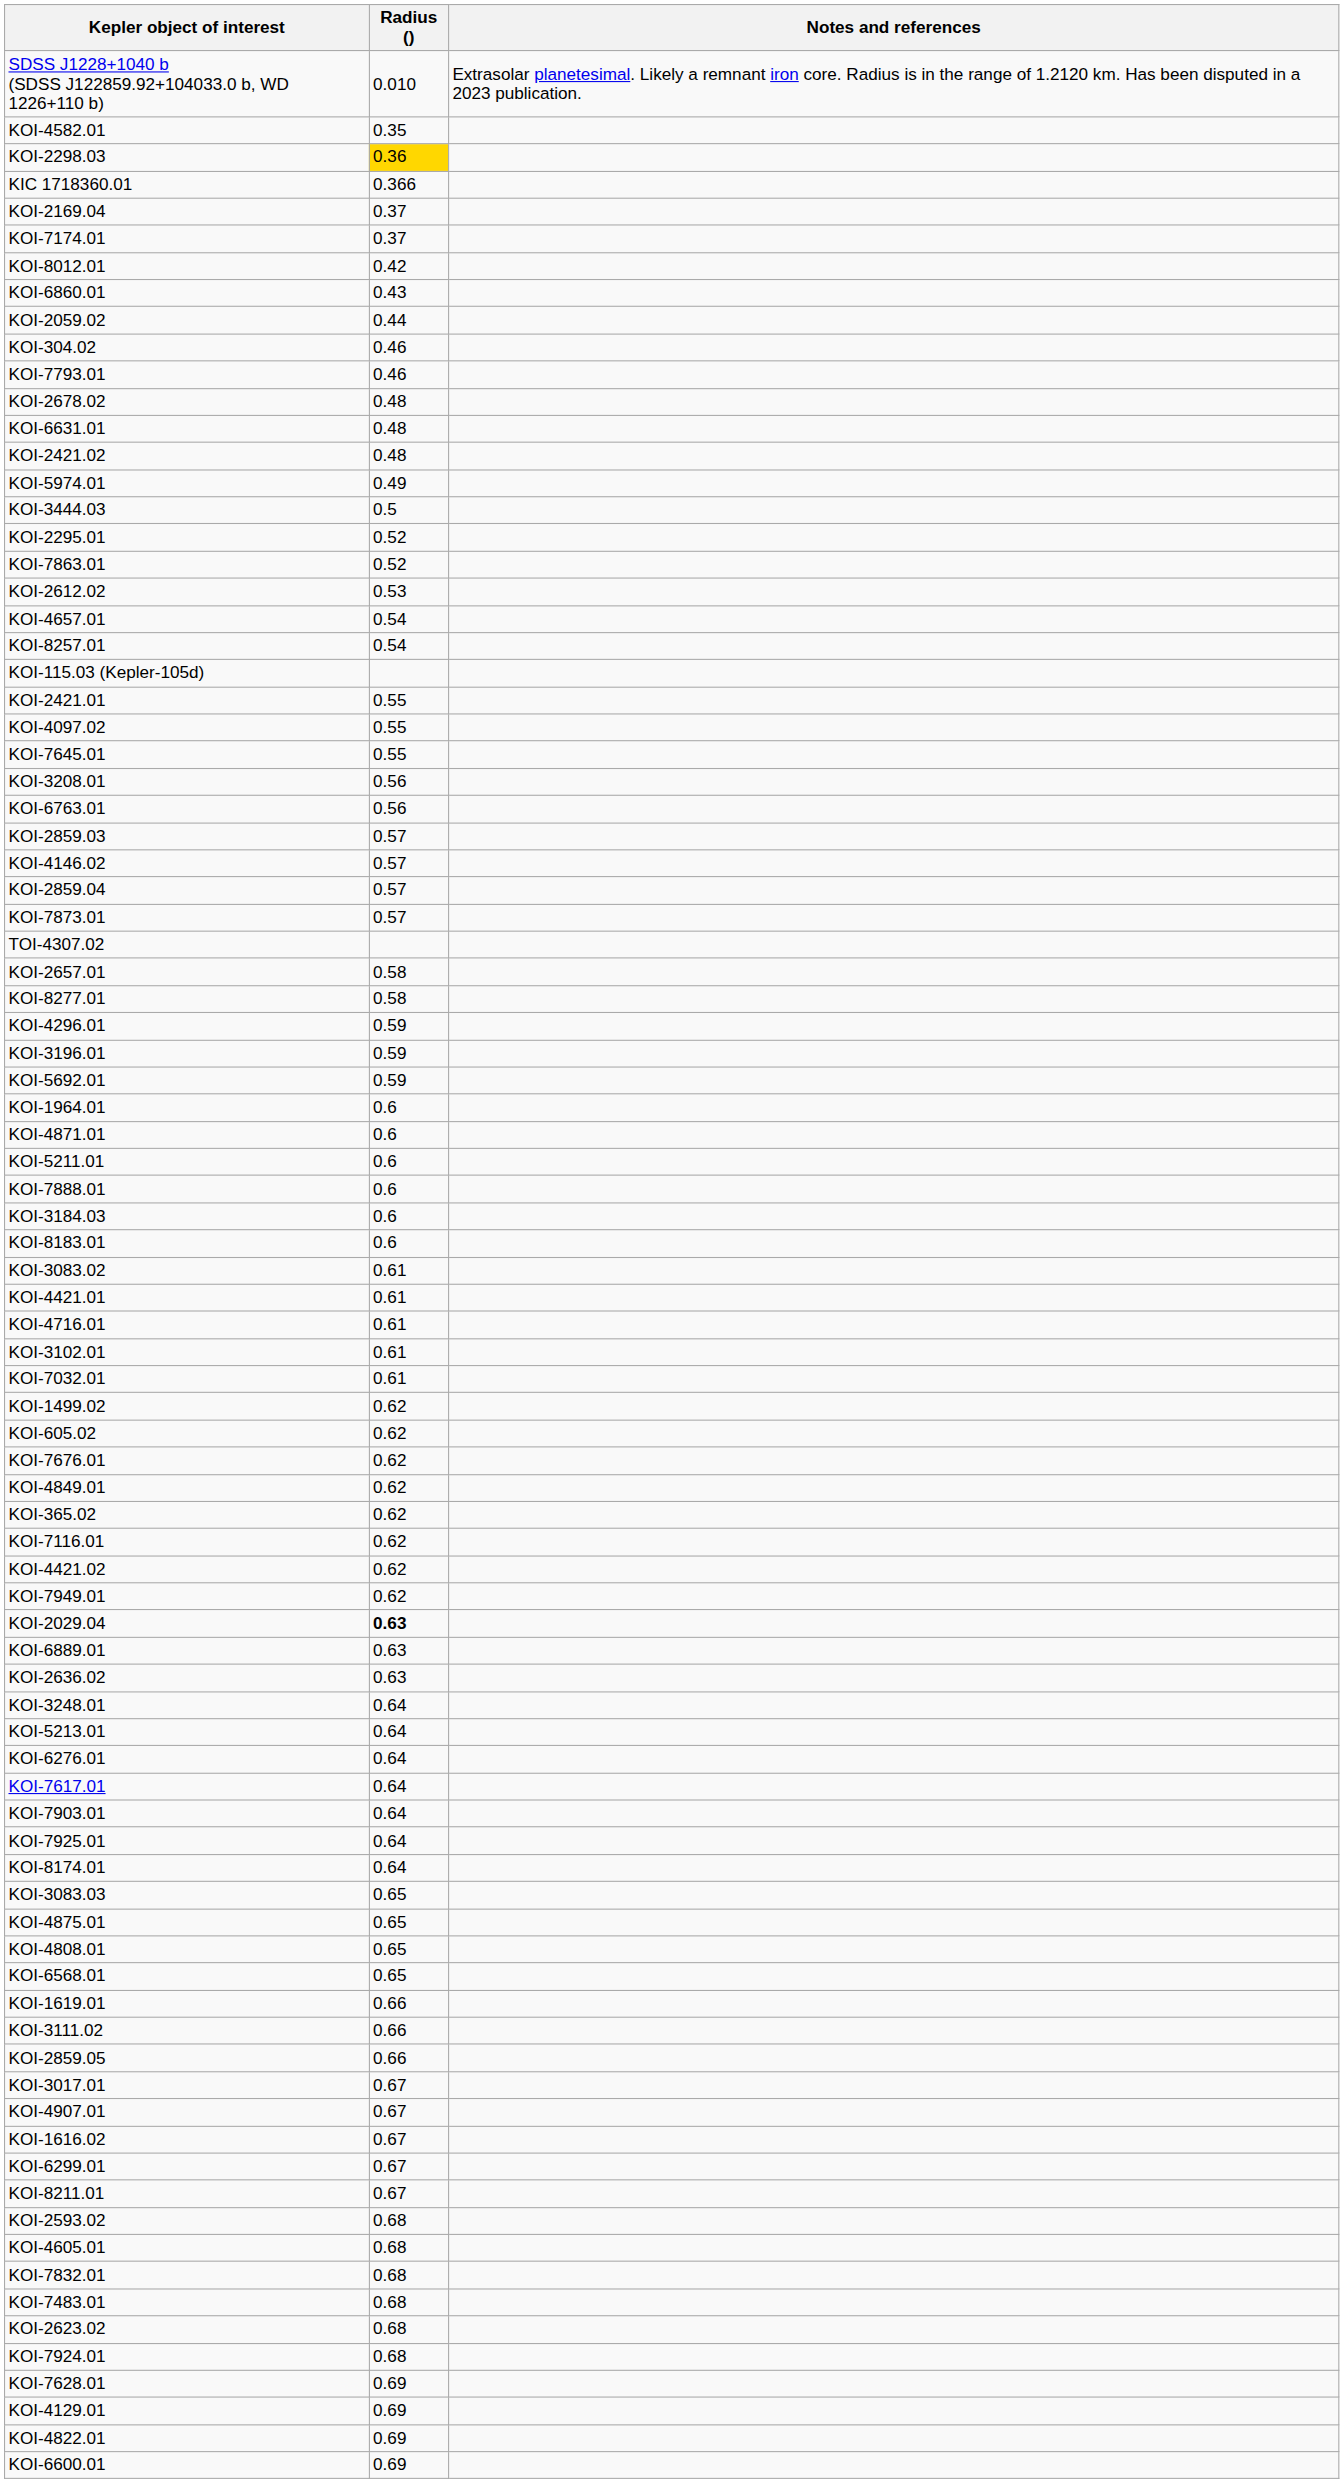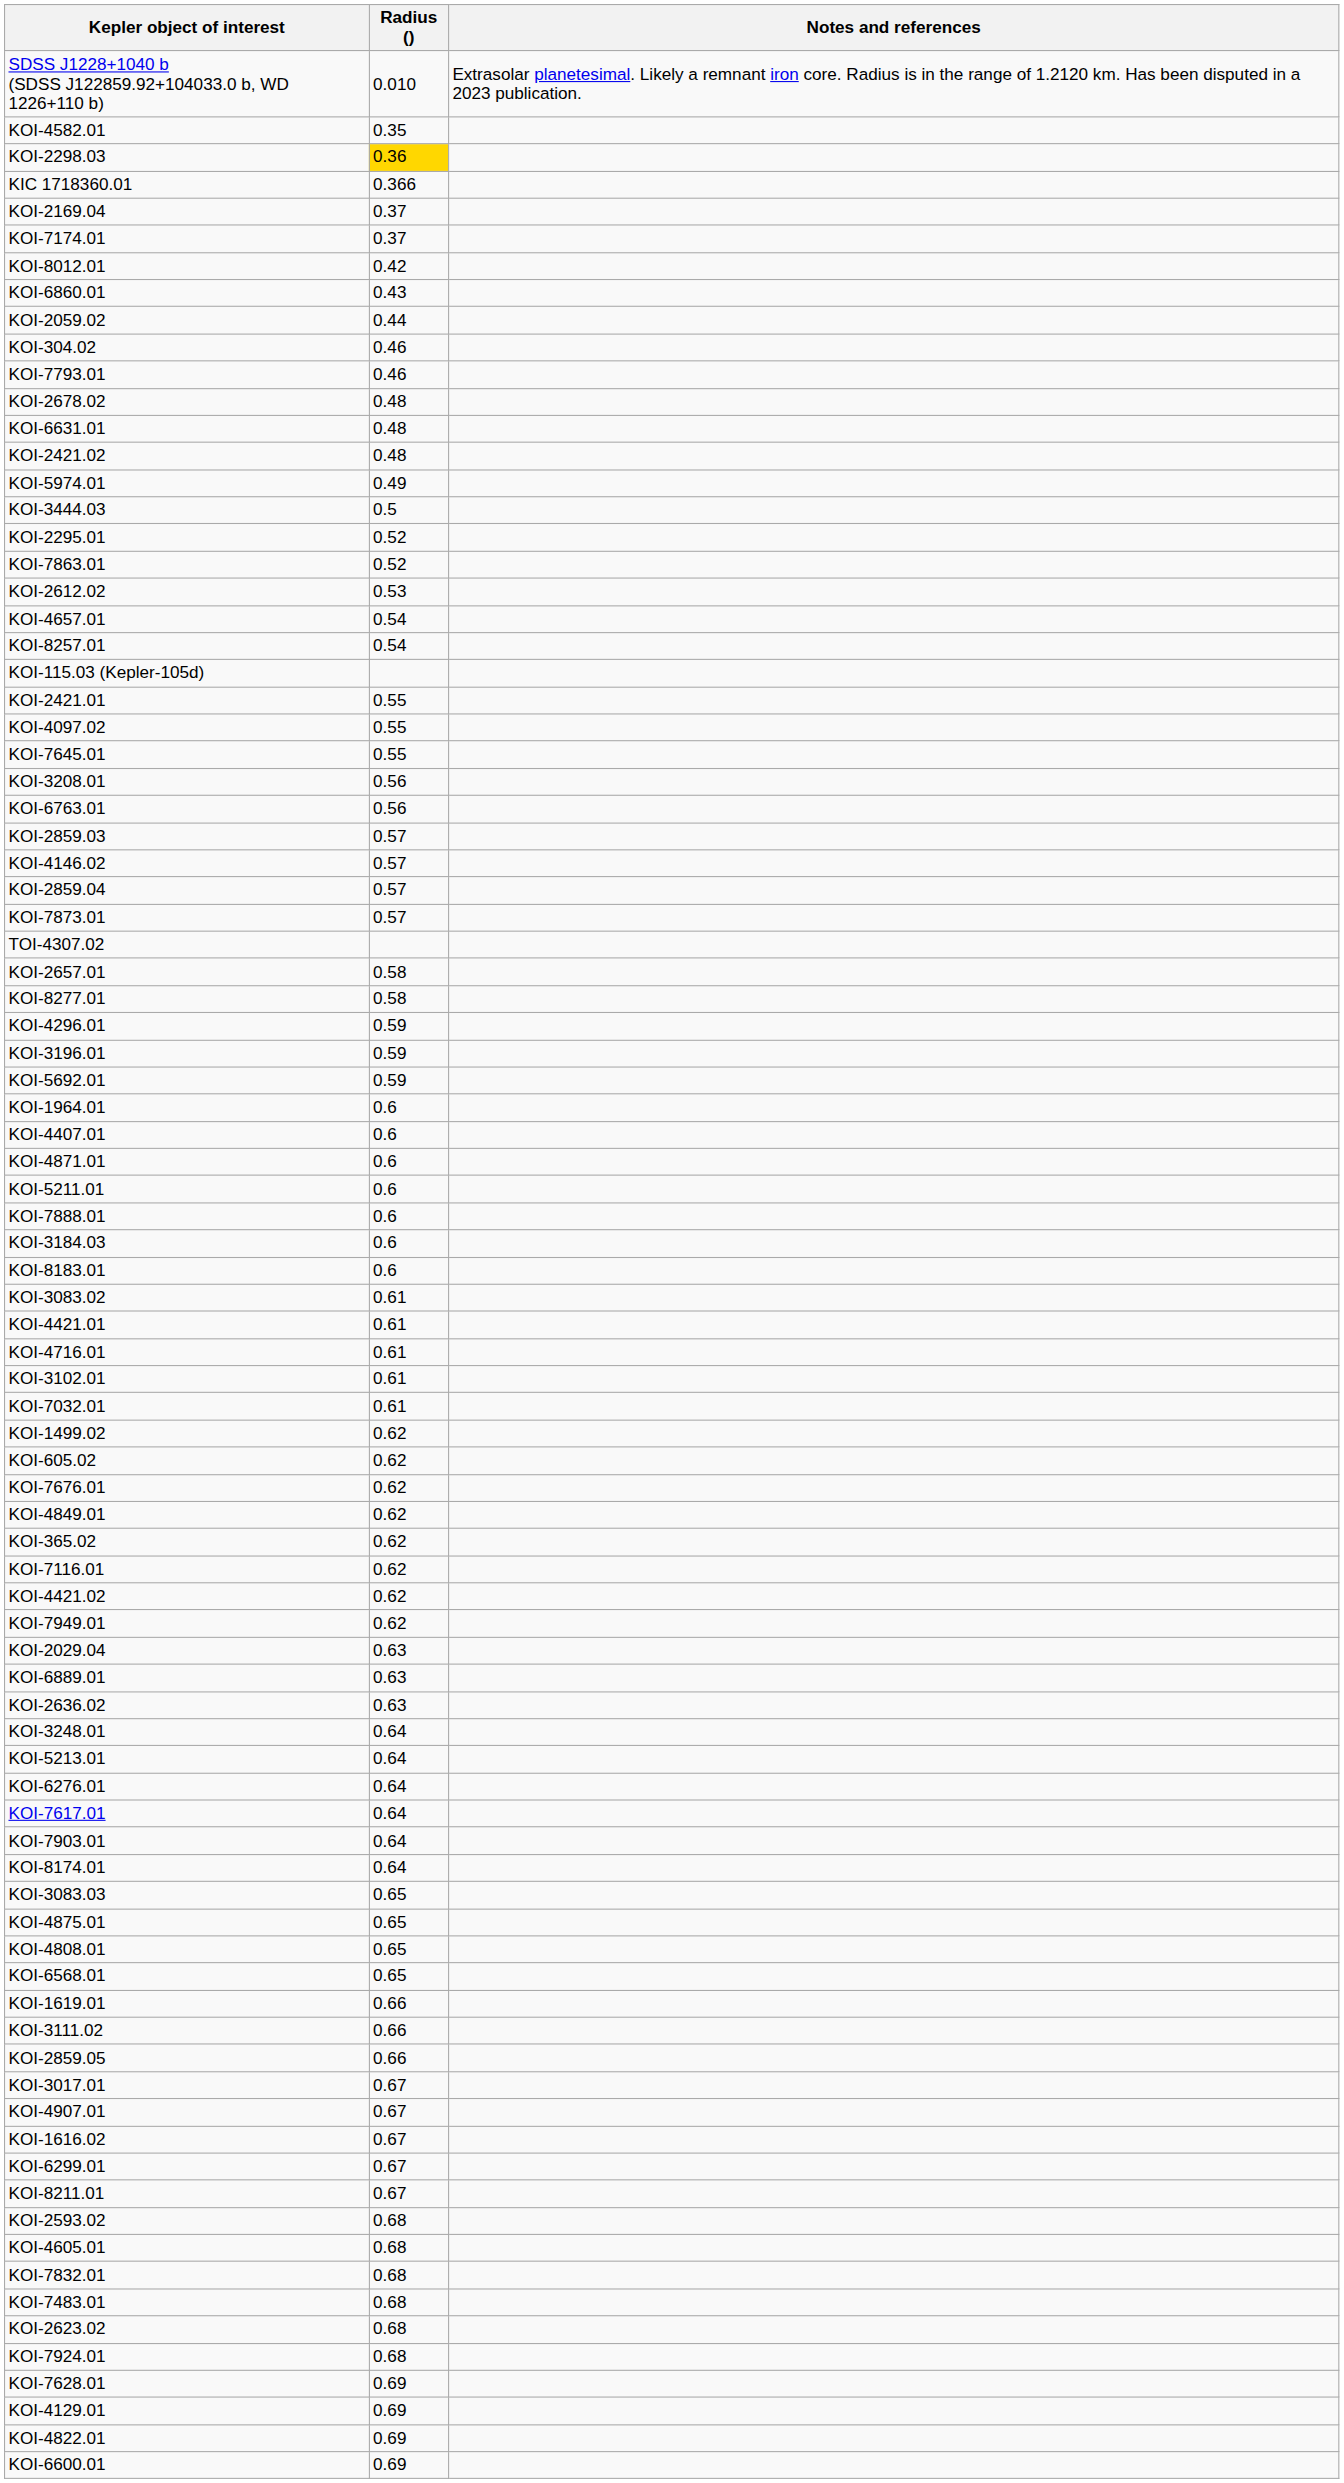+ row: KOI-4407.01 | 0.6
KOI-2029.04 | Radius (): bold -> normal
- row: KOI-7925.01 | 0.64
